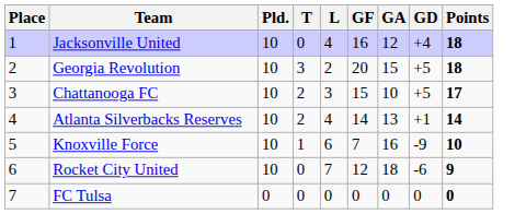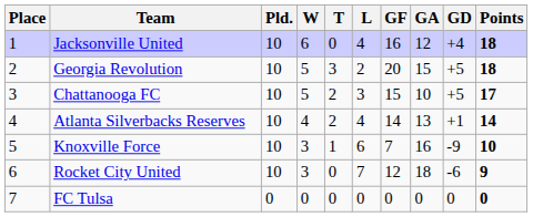+ column: W | 6 | 5 | 5 | 4 | 3 | 3 | 0
